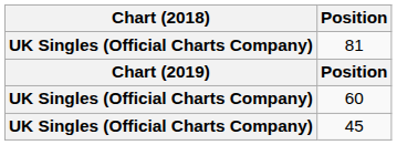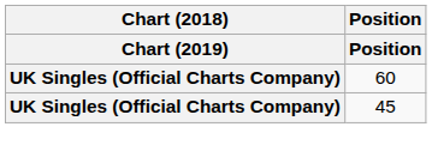- row: UK Singles (Official Charts Company) | 81
